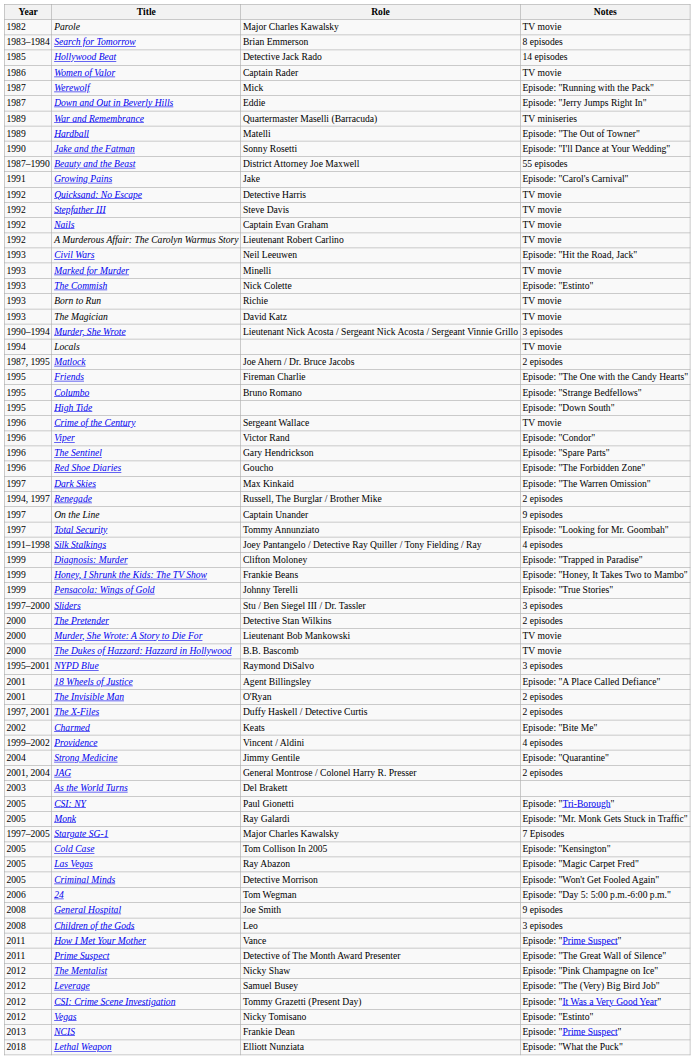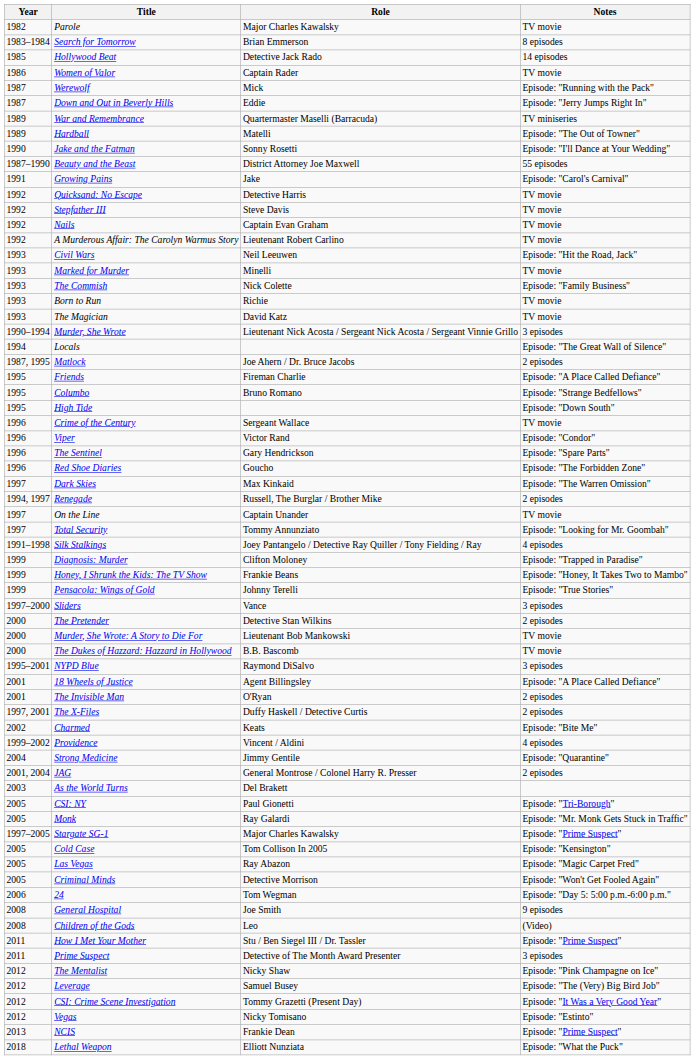The Commish | Notes: Episode: "Estinto" -> Episode: "Family Business"
Locals | Notes: TV movie -> Episode: "The Great Wall of Silence"
Friends | Notes: Episode: "The One with the Candy Hearts" -> Episode: "A Place Called Defiance"
On the Line | Notes: 9 episodes -> TV movie
Sliders | Role: Stu / Ben Siegel III / Dr. Tassler -> Vance
Stargate SG-1 | Notes: 7 Episodes -> Episode: "Prime Suspect"
Children of the Gods | Notes: 3 episodes -> (Video)
How I Met Your Mother | Role: Vance -> Stu / Ben Siegel III / Dr. Tassler
Prime Suspect | Notes: Episode: "The Great Wall of Silence" -> 3 episodes
